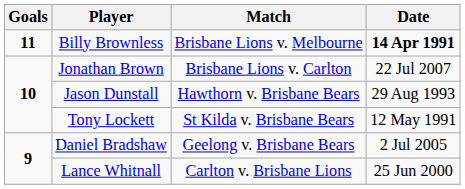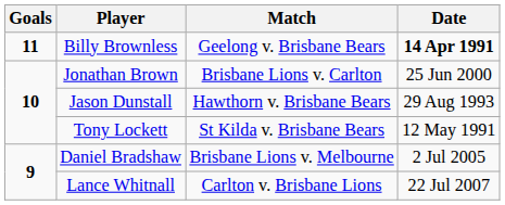Billy Brownless | Match: Brisbane Lions v. Melbourne -> Geelong v. Brisbane Bears
Jonathan Brown | Date: 22 Jul 2007 -> 25 Jun 2000
Daniel Bradshaw | Match: Geelong v. Brisbane Bears -> Brisbane Lions v. Melbourne
Lance Whitnall | Date: 25 Jun 2000 -> 22 Jul 2007
